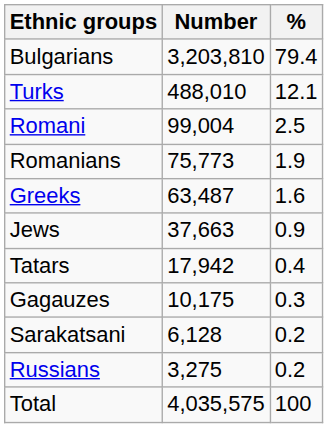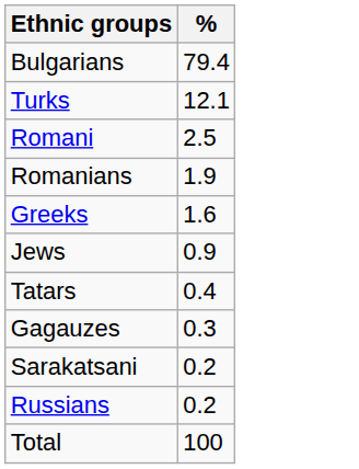- column: Number | 3,203,810 | 488,010 | 99,004 | 75,773 | 63,487 | 37,663 | 17,942 | 10,175 | 6,128 | 3,275 | 4,035,575
